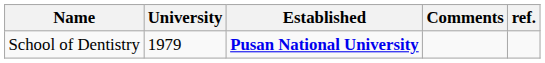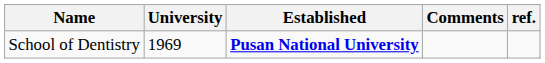School of Dentistry | University: 1979 -> 1969
